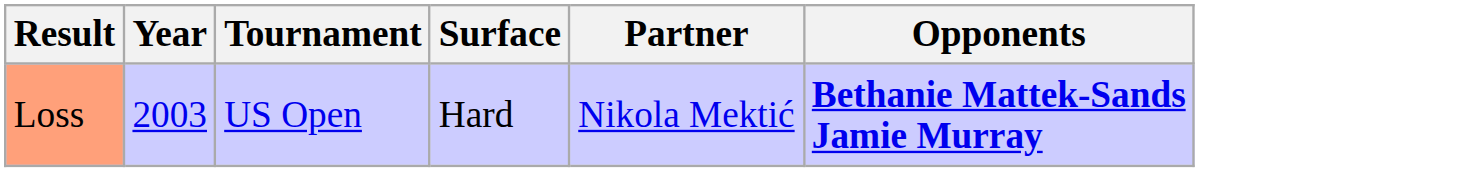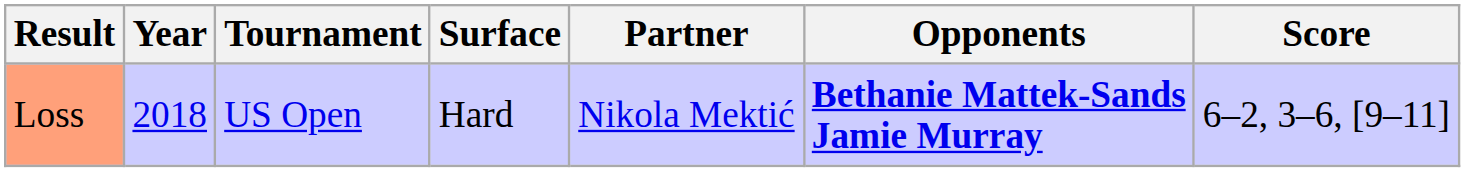+ column: Score | 6–2, 3–6, [9–11]
Loss | Year: 2003 -> 2018
